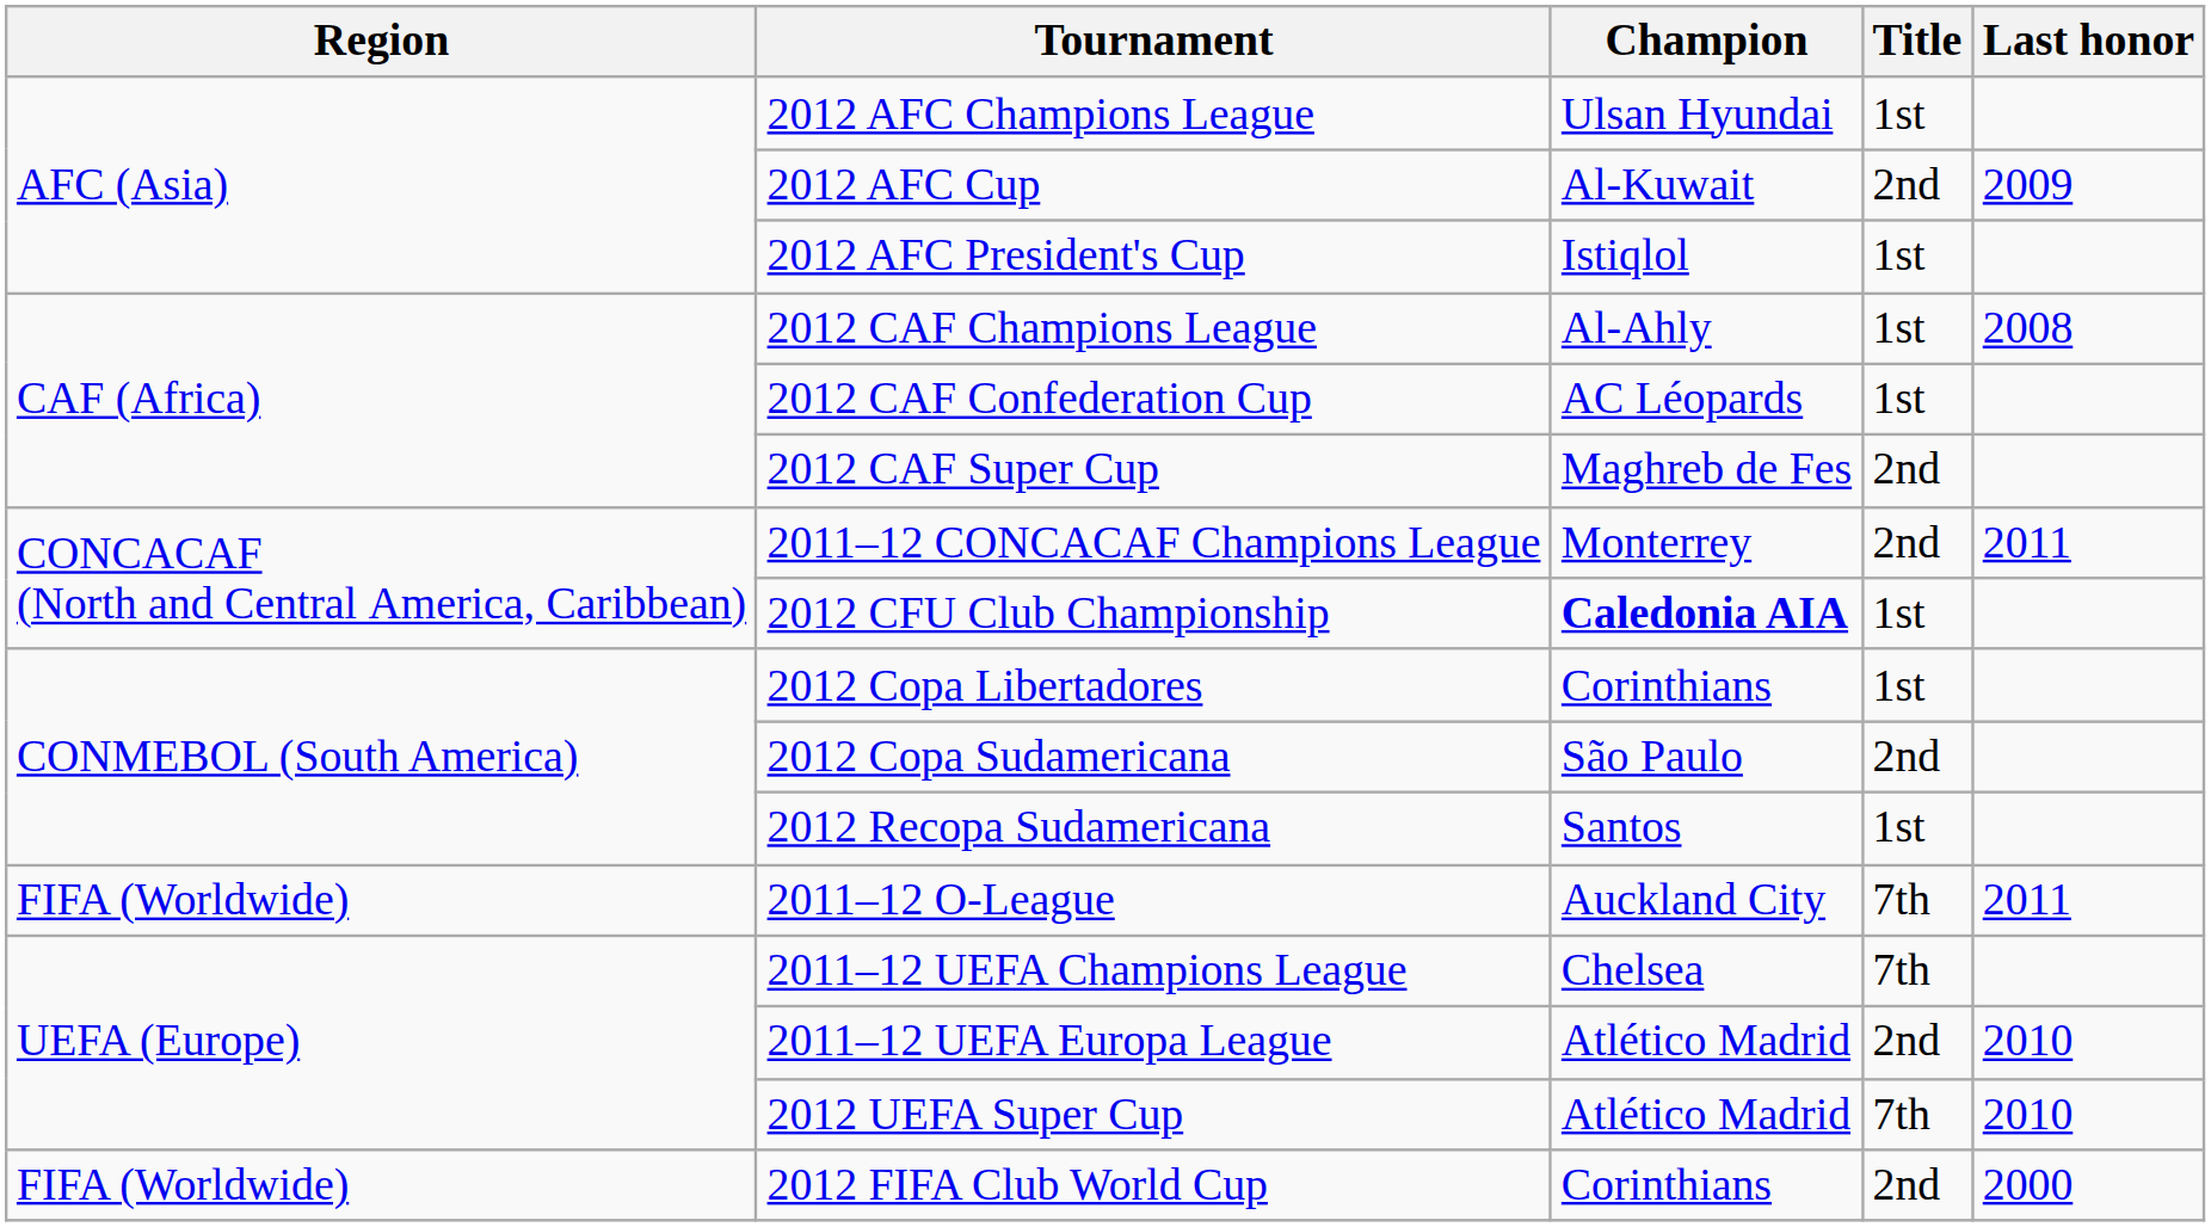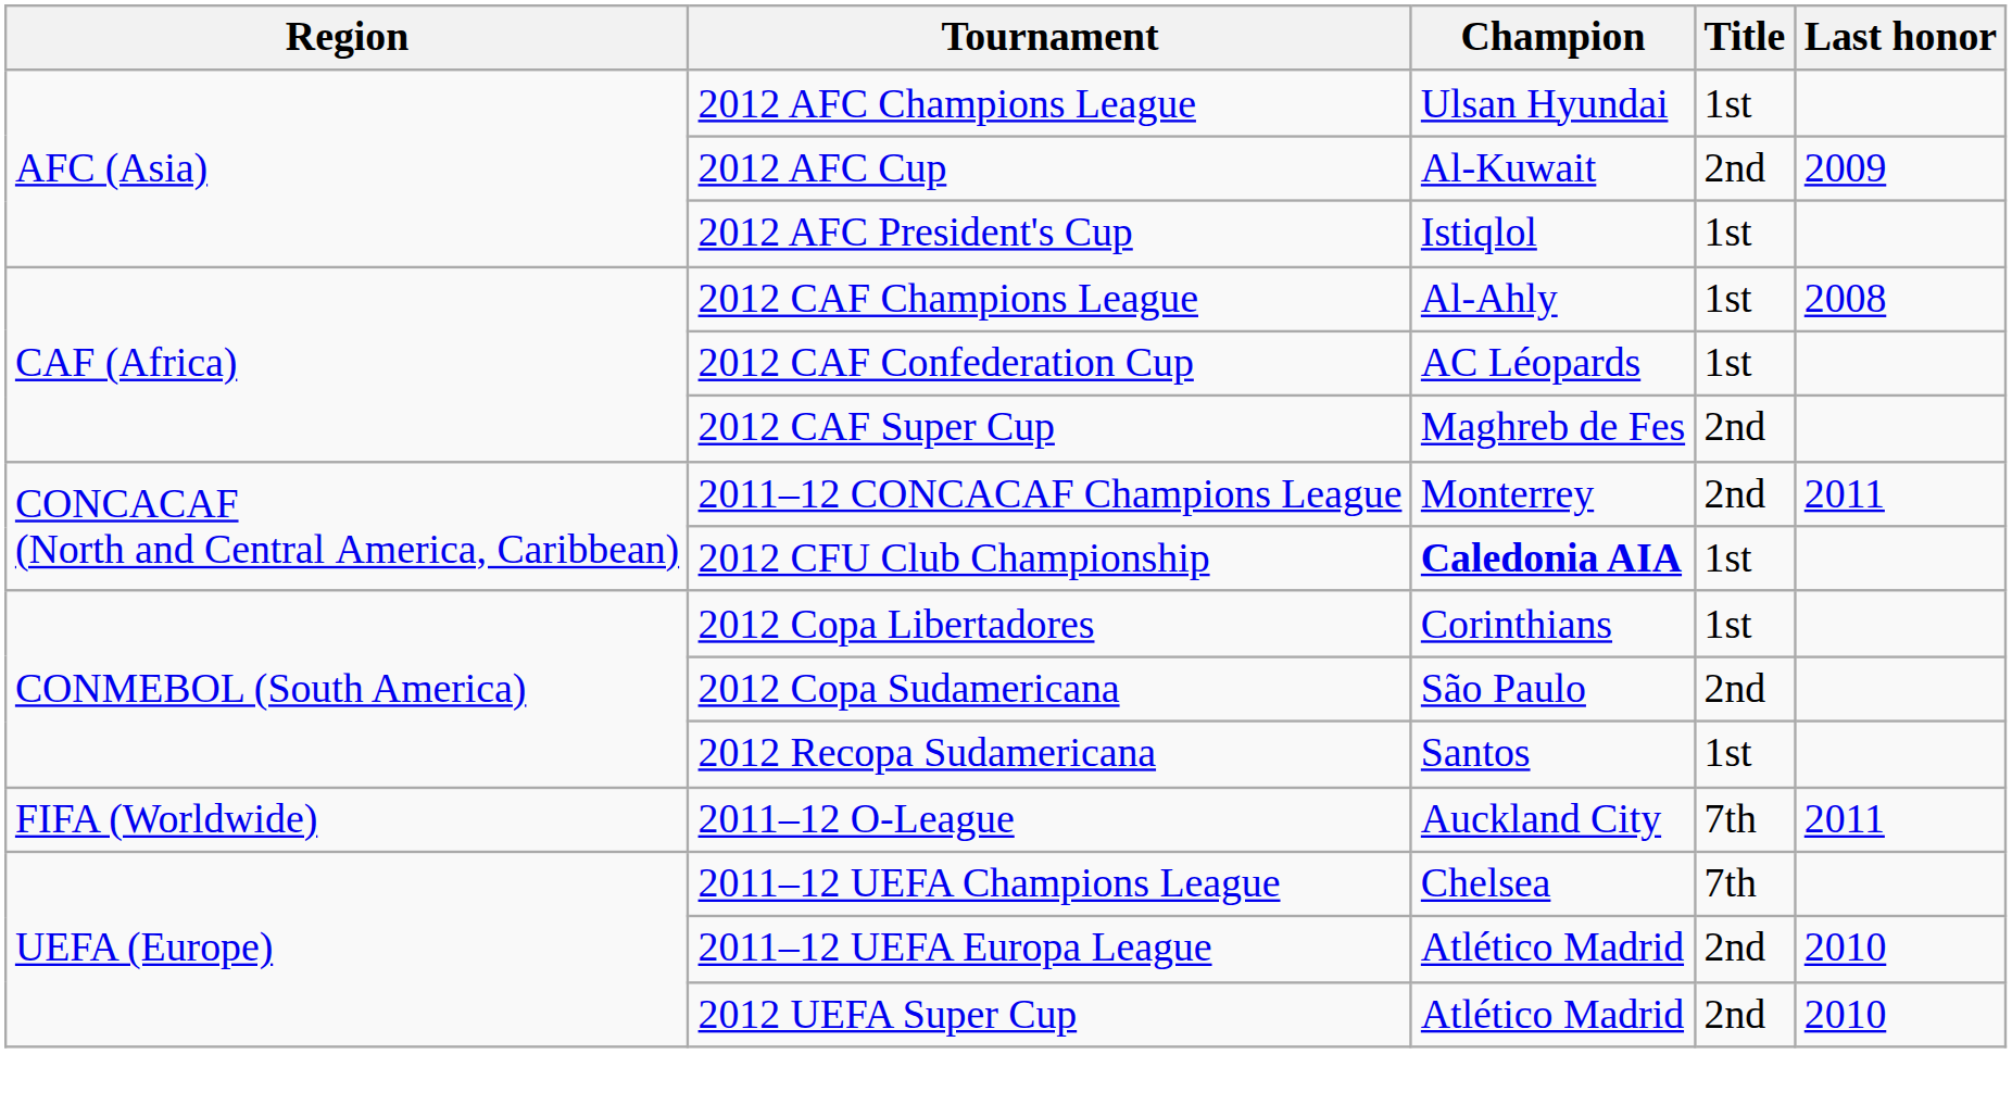2012 UEFA Super Cup | Title: 7th -> 2nd
- row: FIFA (Worldwide) | 2012 FIFA Club World Cup | Corinthians | 2nd | 2000
